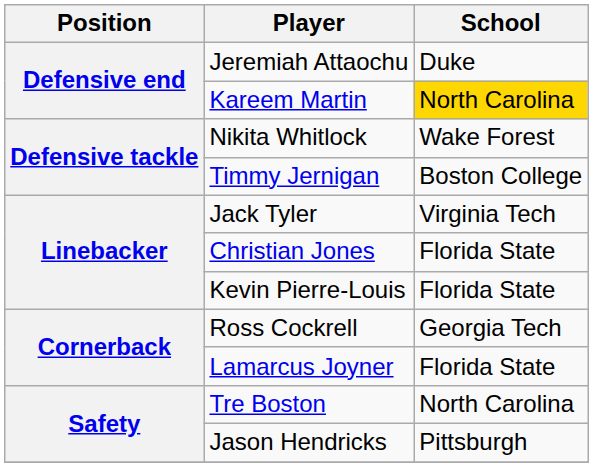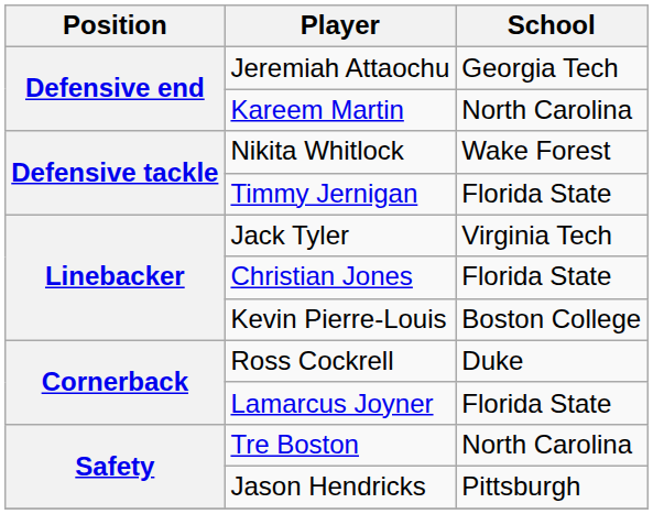Jeremiah Attaochu | School: Duke -> Georgia Tech
Kareem Martin | School: gold background -> no background
Timmy Jernigan | School: Boston College -> Florida State
Kevin Pierre-Louis | School: Florida State -> Boston College
Ross Cockrell | School: Georgia Tech -> Duke
